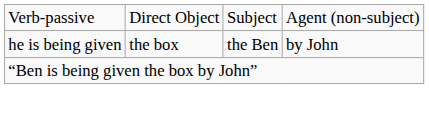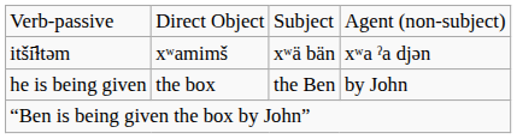+ row: itši᷄ɫtəm | xʷamimš | xʷä bän | xʷa ˀa djən
